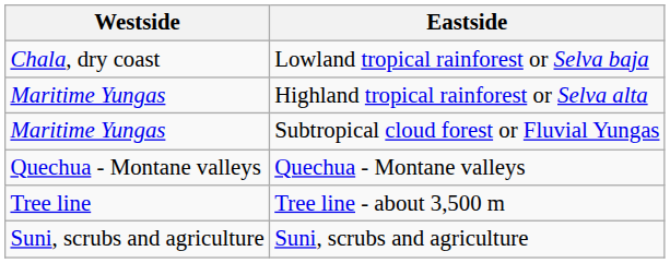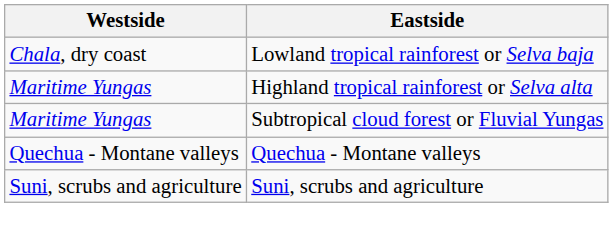- row: Tree line | Tree line - about 3,500 m
